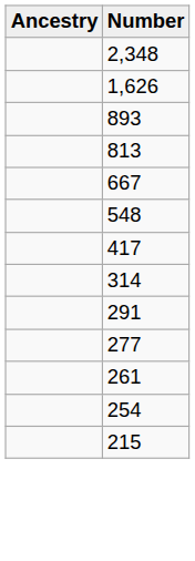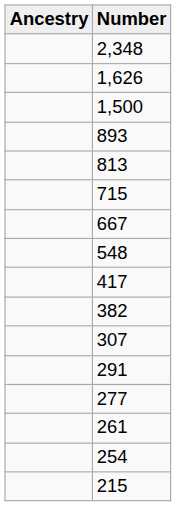+ row: 1,500
+ row: 715
+ row: 382
- row: 314
+ row: 307
